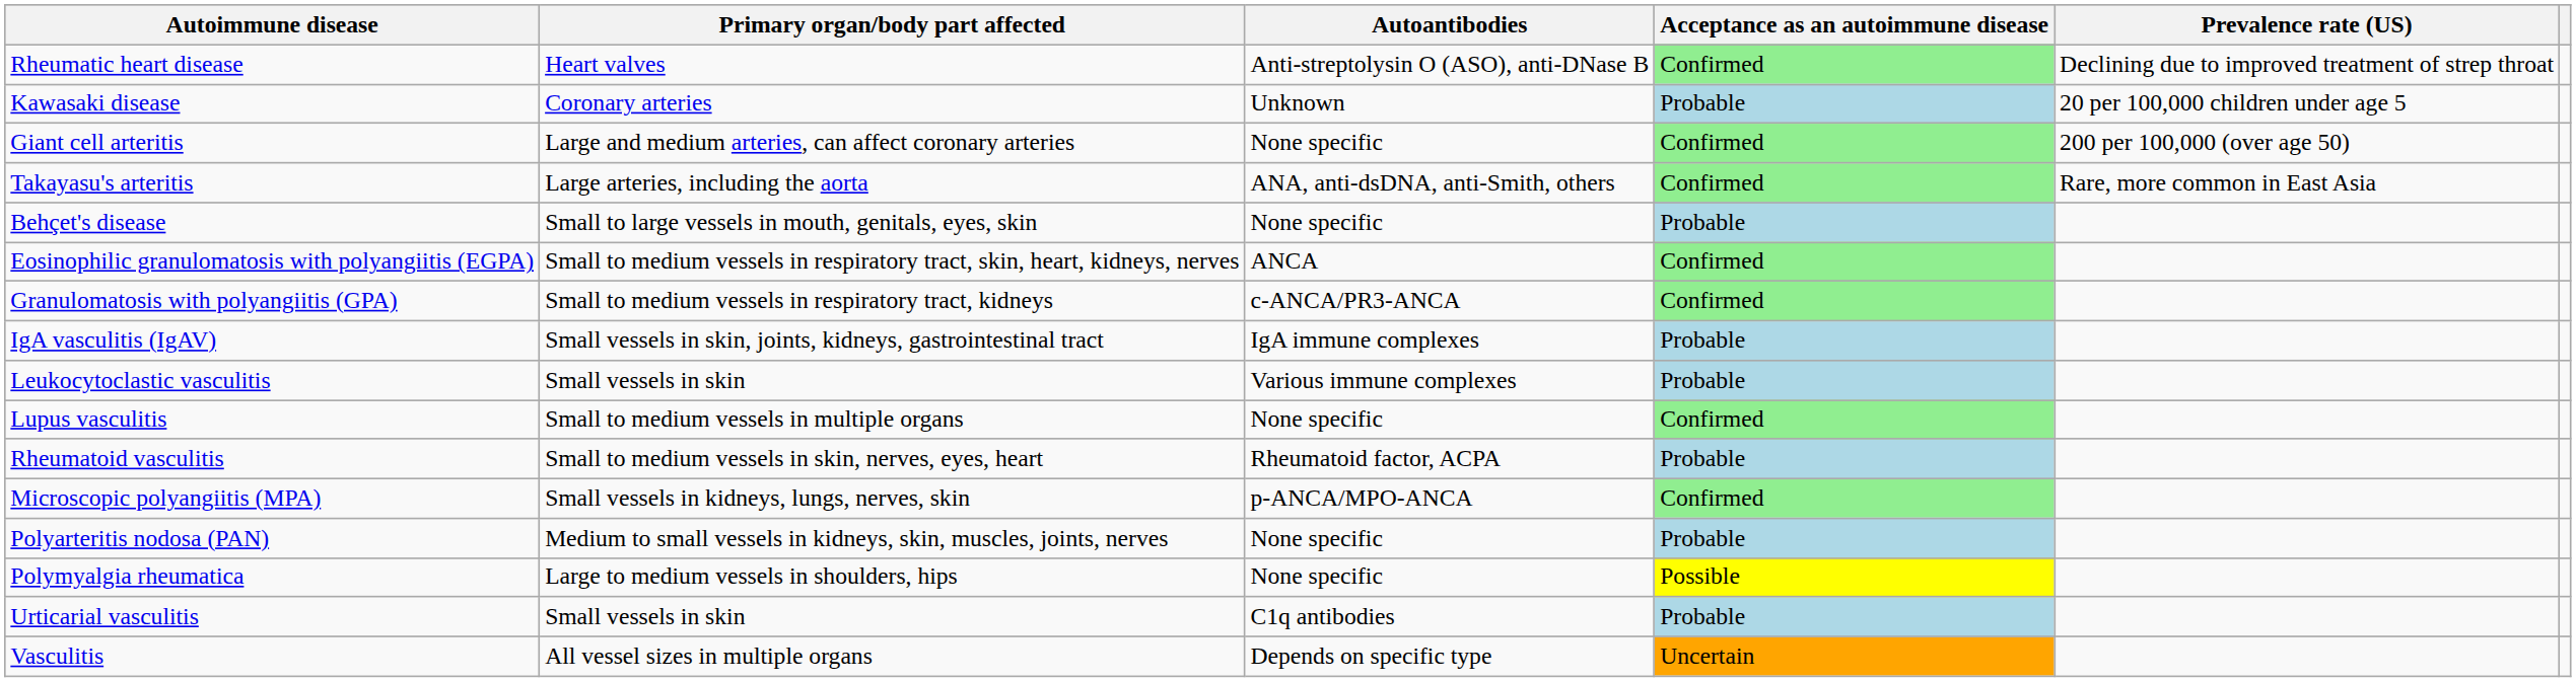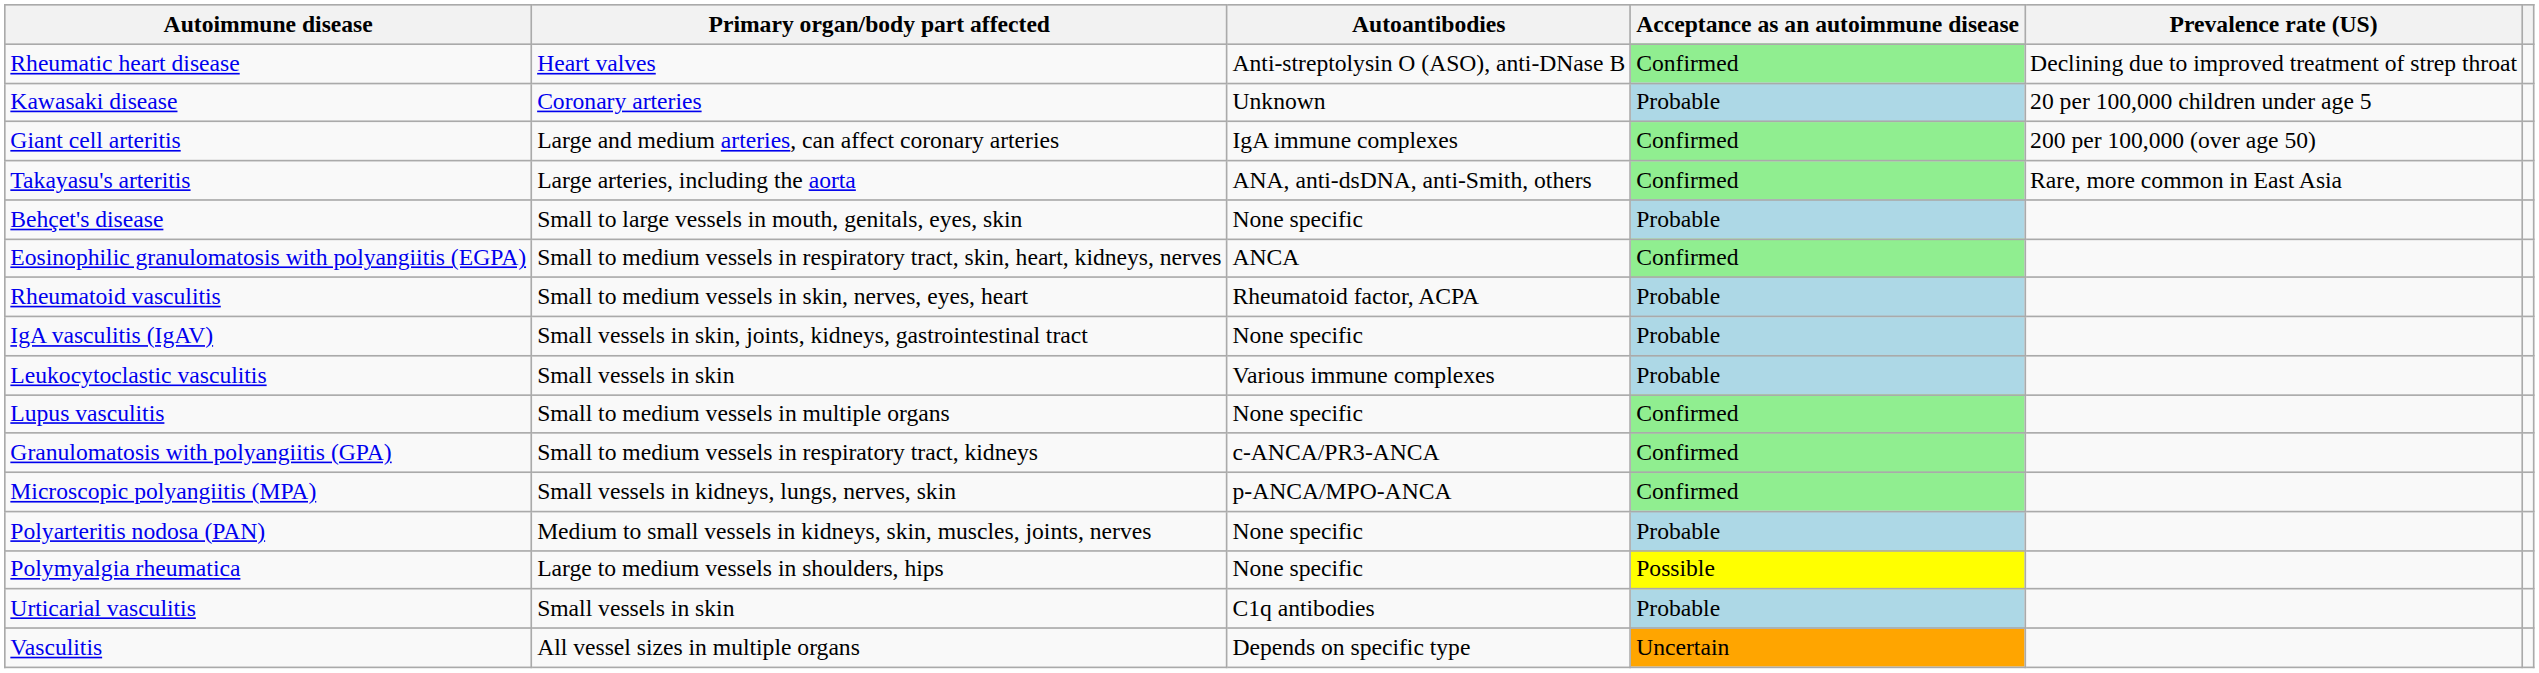Giant cell arteritis | Autoantibodies: None specific -> IgA immune complexes
rows swapped: Granulomatosis with polyangiitis (GPA) <-> Rheumatoid vasculitis
IgA vasculitis (IgAV) | Autoantibodies: IgA immune complexes -> None specific
